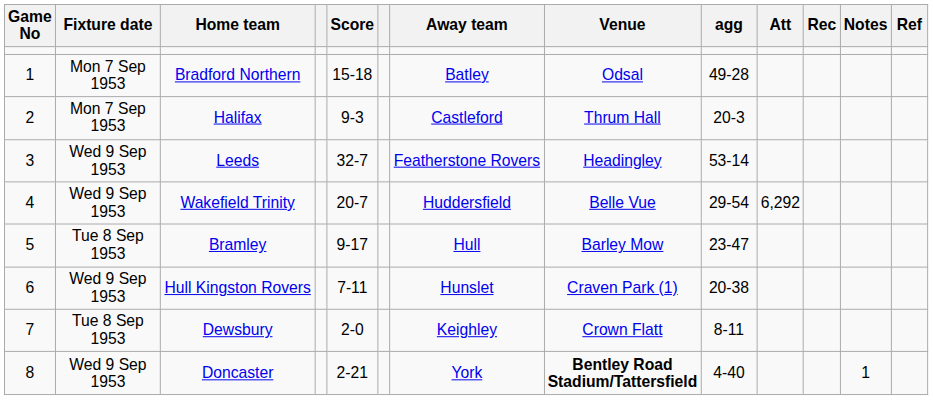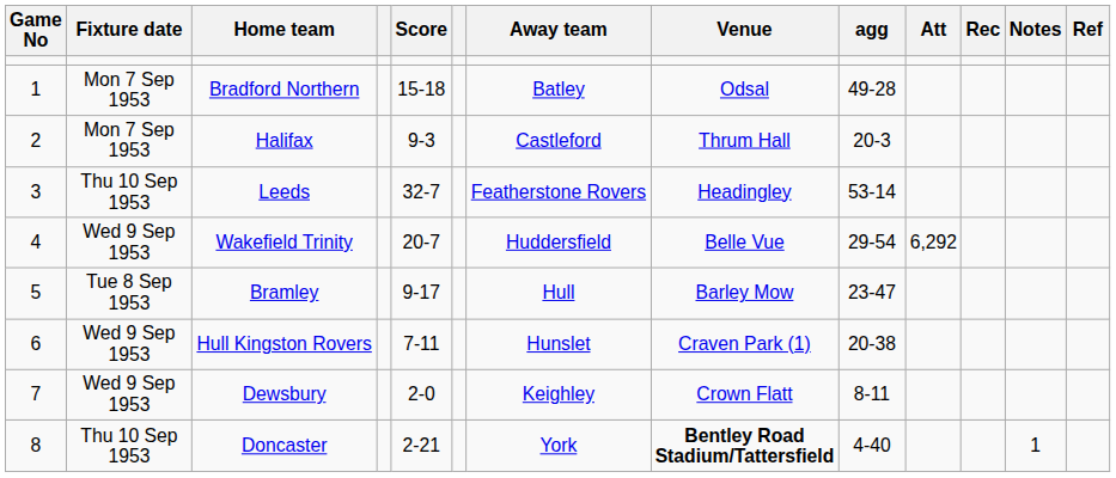Leeds | Fixture date: Wed 9 Sep 1953 -> Thu 10 Sep 1953
Dewsbury | Fixture date: Tue 8 Sep 1953 -> Wed 9 Sep 1953
Doncaster | Fixture date: Wed 9 Sep 1953 -> Thu 10 Sep 1953
